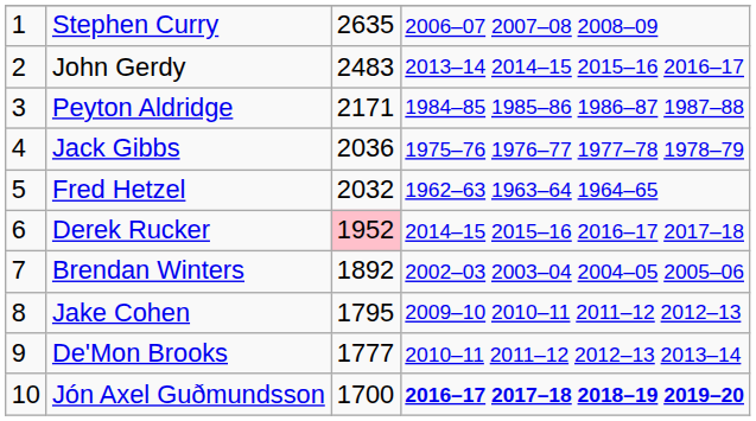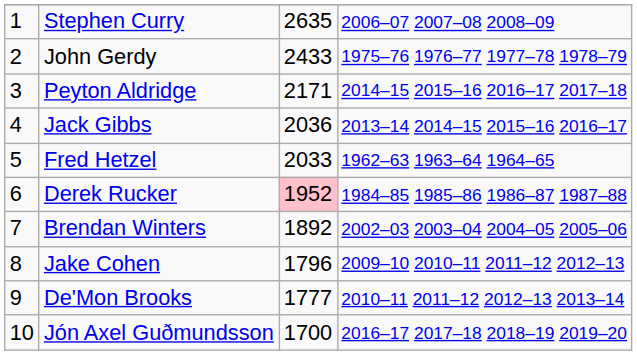John Gerdy | column 3: 2483 -> 2433
John Gerdy | column 4: 2013–14 2014–15 2015–16 2016–17 -> 1975–76 1976–77 1977–78 1978–79
Peyton Aldridge | column 4: 1984–85 1985–86 1986–87 1987–88 -> 2014–15 2015–16 2016–17 2017–18
Jack Gibbs | column 4: 1975–76 1976–77 1977–78 1978–79 -> 2013–14 2014–15 2015–16 2016–17
Fred Hetzel | column 3: 2032 -> 2033
Derek Rucker | column 4: 2014–15 2015–16 2016–17 2017–18 -> 1984–85 1985–86 1986–87 1987–88
Jake Cohen | column 3: 1795 -> 1796
Jón Axel Guðmundsson | column 4: bold -> normal
